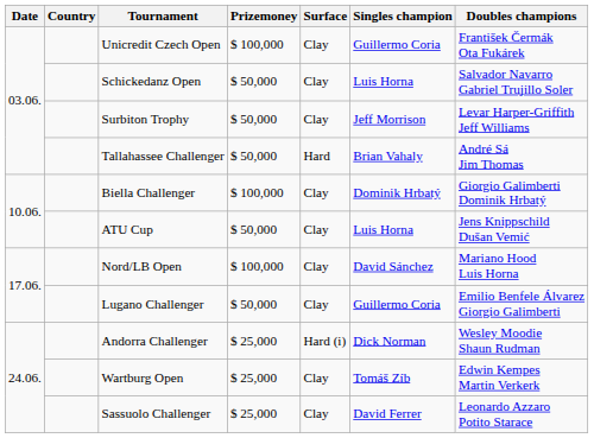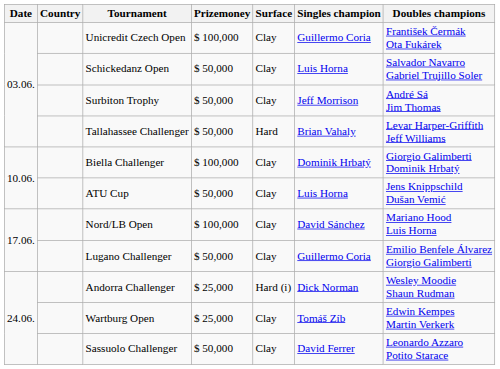Surbiton Trophy | Doubles champions: Levar Harper-Griffith Jeff Williams -> André Sá Jim Thomas
Tallahassee Challenger | Doubles champions: André Sá Jim Thomas -> Levar Harper-Griffith Jeff Williams
Sassuolo Challenger | Prizemoney: $ 25,000 -> $ 50,000
